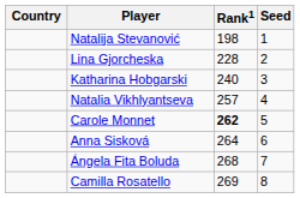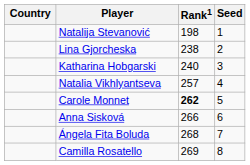Lina Gjorcheska | Rank1: 228 -> 238
Anna Sisková | Rank1: 264 -> 266
